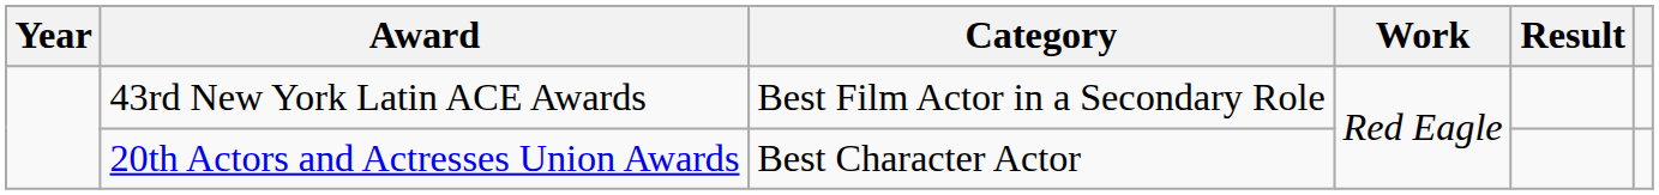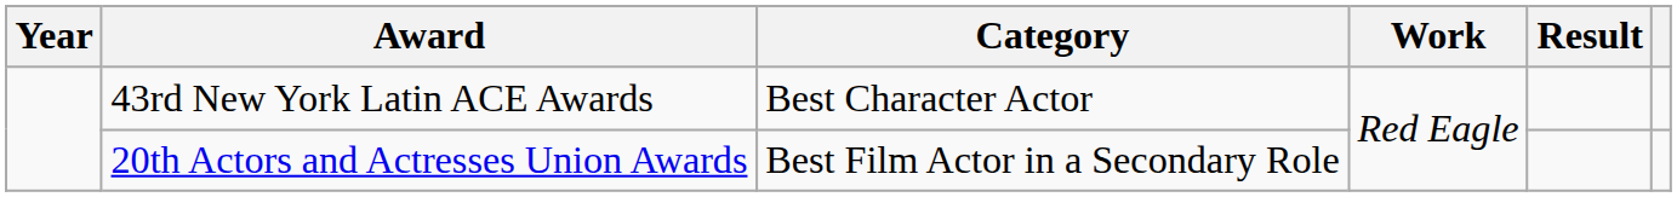43rd New York Latin ACE Awards | Category: Best Film Actor in a Secondary Role -> Best Character Actor
20th Actors and Actresses Union Awards | Category: Best Character Actor -> Best Film Actor in a Secondary Role
